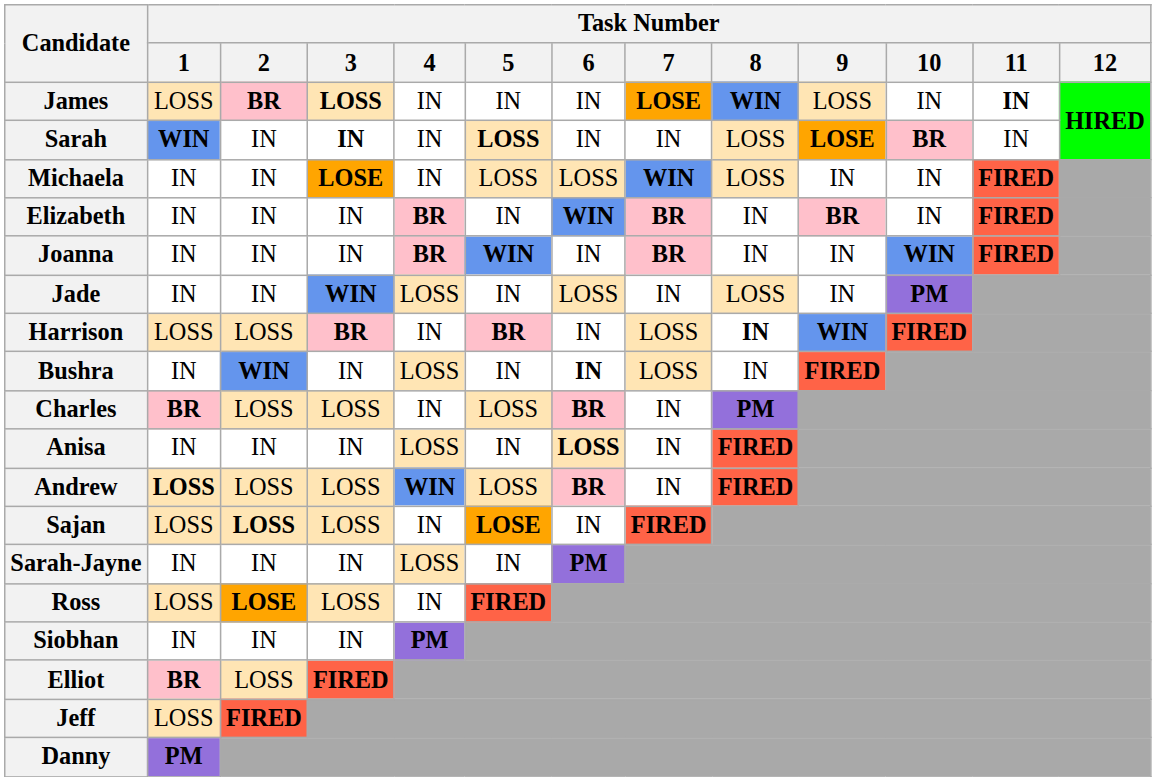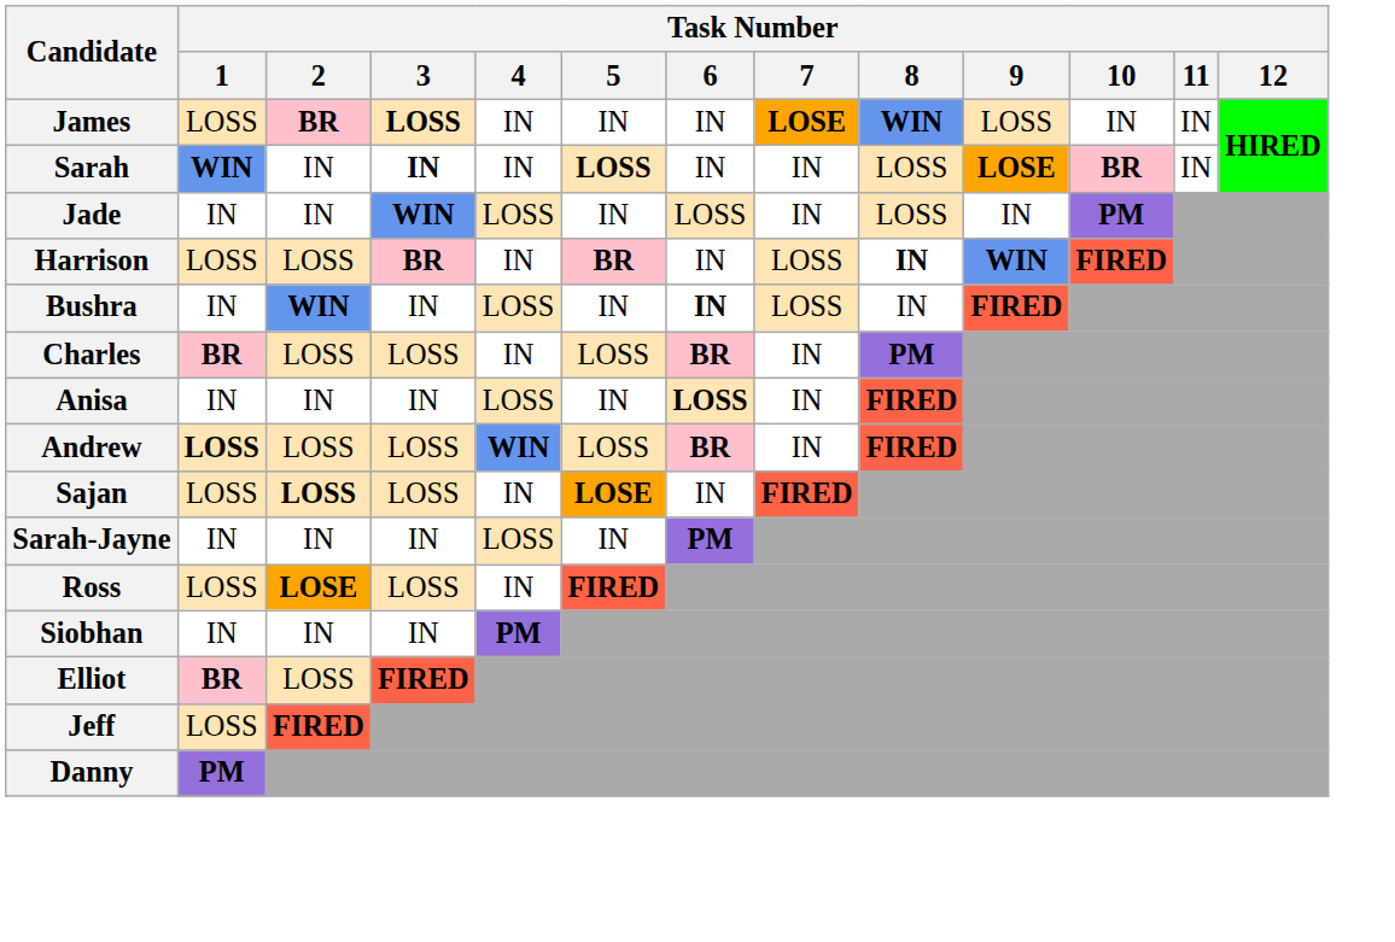James | Task Number / 11: bold -> normal
- row: Michaela | IN | IN | LOSE | IN | LOSS | LOSS | WIN | LOSS | IN | IN | FIRED
- row: Elizabeth | IN | IN | IN | BR | IN | WIN | BR | IN | BR | IN | FIRED
- row: Joanna | IN | IN | IN | BR | WIN | IN | BR | IN | IN | WIN | FIRED
